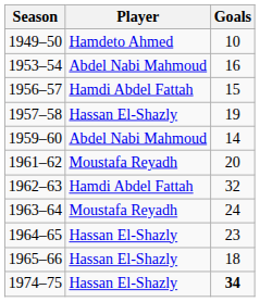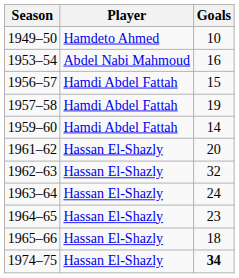1957–58 | Player: Hassan El-Shazly -> Hamdi Abdel Fattah
1959–60 | Player: Abdel Nabi Mahmoud -> Hamdi Abdel Fattah
1961–62 | Player: Moustafa Reyadh -> Hassan El-Shazly
1962–63 | Player: Hamdi Abdel Fattah -> Hassan El-Shazly
1963–64 | Player: Moustafa Reyadh -> Hassan El-Shazly
